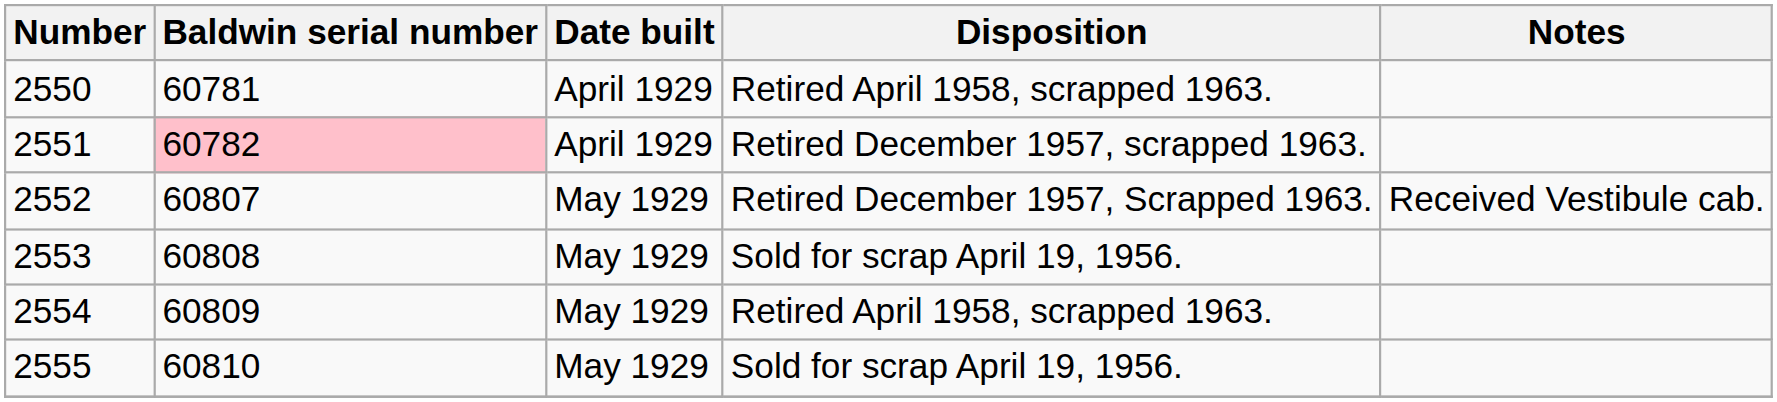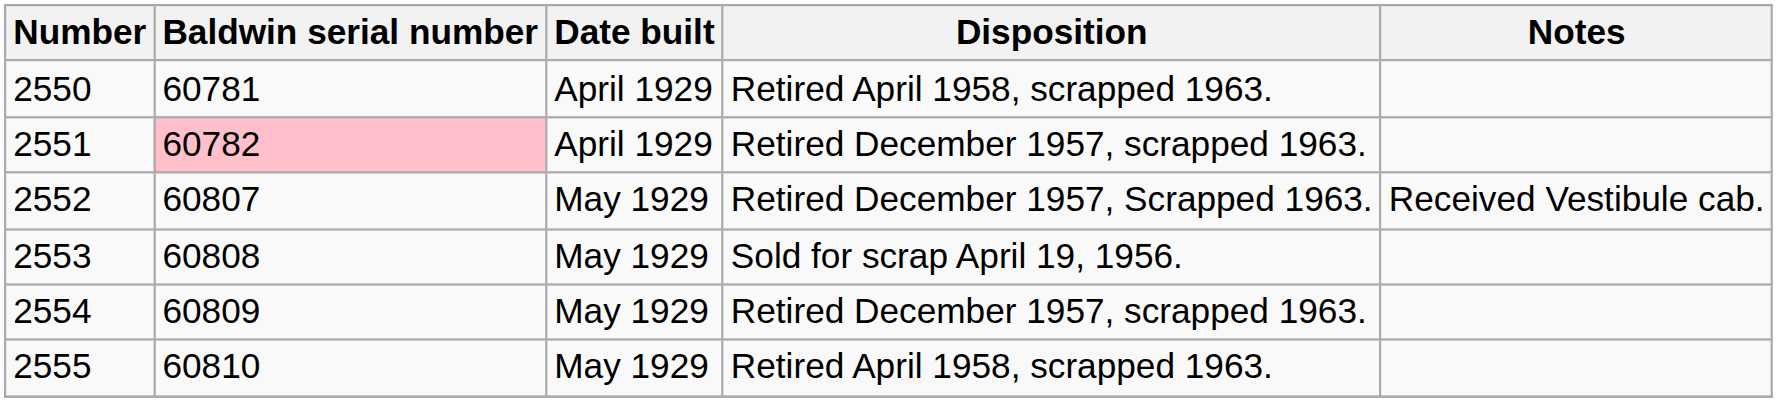2554 | Disposition: Retired April 1958, scrapped 1963. -> Retired December 1957, scrapped 1963.
2555 | Disposition: Sold for scrap April 19, 1956. -> Retired April 1958, scrapped 1963.
